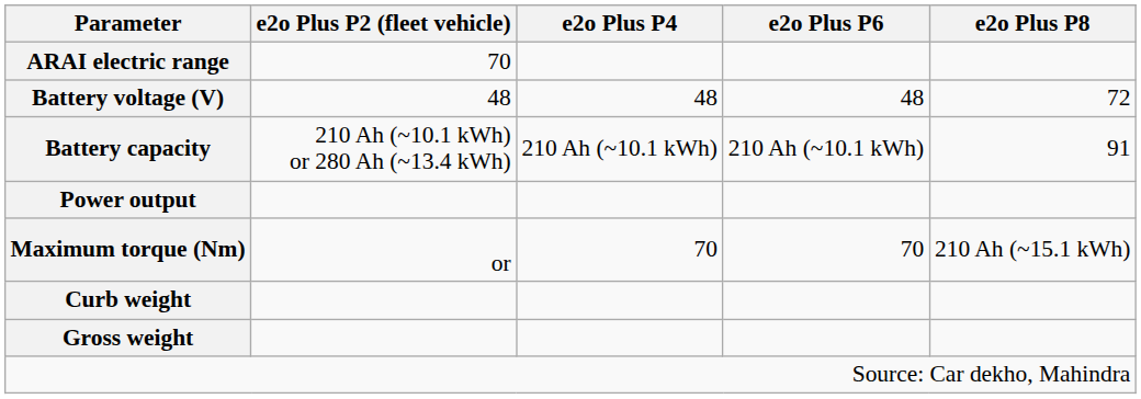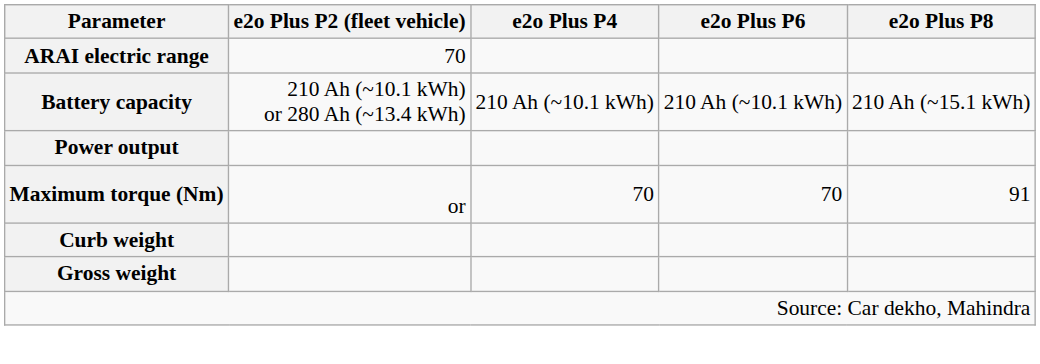- row: Battery voltage (V) | 48 | 48 | 48 | 72
Battery capacity | e2o Plus P8: 91 -> 210 Ah (~15.1 kWh)
Maximum torque (Nm) | e2o Plus P8: 210 Ah (~15.1 kWh) -> 91
